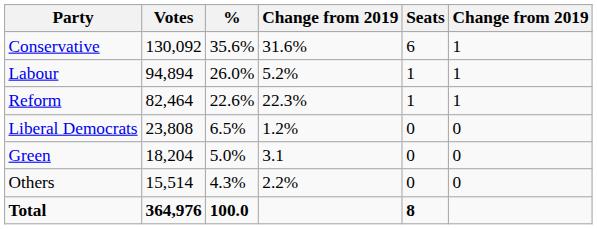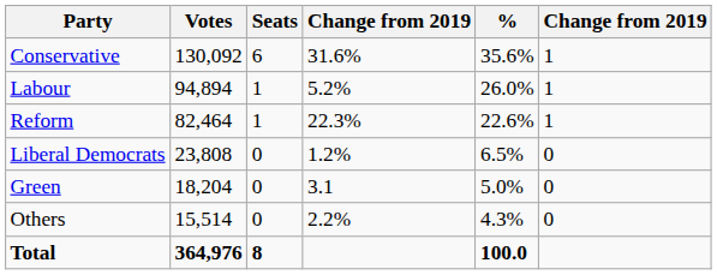columns swapped: % <-> Seats
